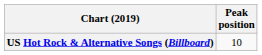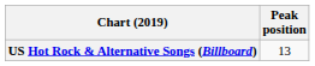US Hot Rock & Alternative Songs (Billboard) | Peak position: 10 -> 13
